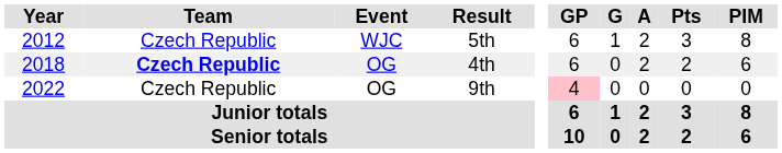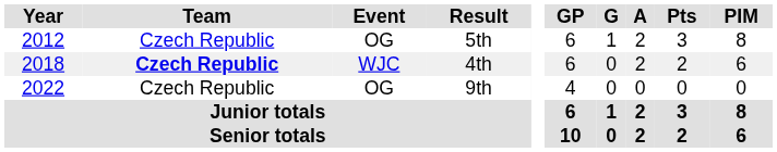5th | Event: WJC -> OG
4th | Event: OG -> WJC
9th | GP: pink background -> no background
